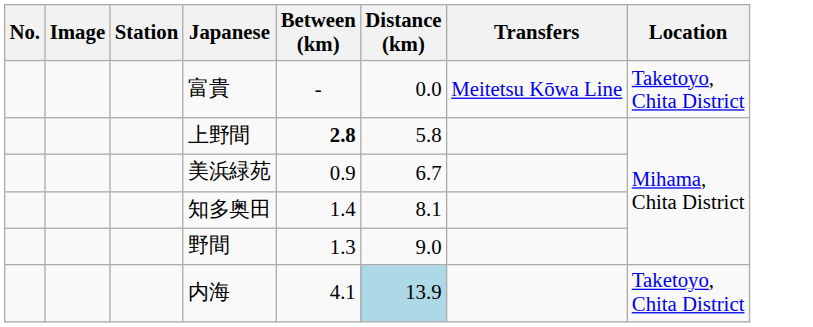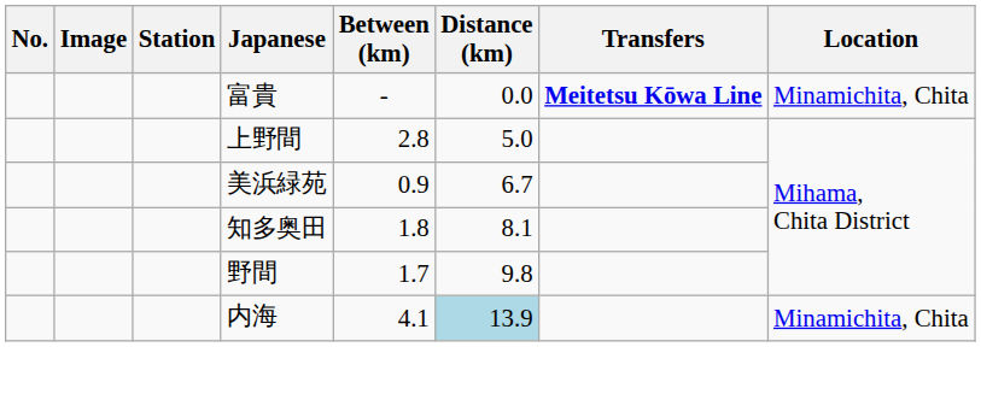富貴 | Transfers: normal -> bold
富貴 | Location: Taketoyo, Chita District -> Minamichita, Chita
上野間 | Between (km): bold -> normal
上野間 | Distance (km): 5.8 -> 5.0
知多奥田 | Between (km): 1.4 -> 1.8
野間 | Between (km): 1.3 -> 1.7
野間 | Distance (km): 9.0 -> 9.8
内海 | Location: Taketoyo, Chita District -> Minamichita, Chita
